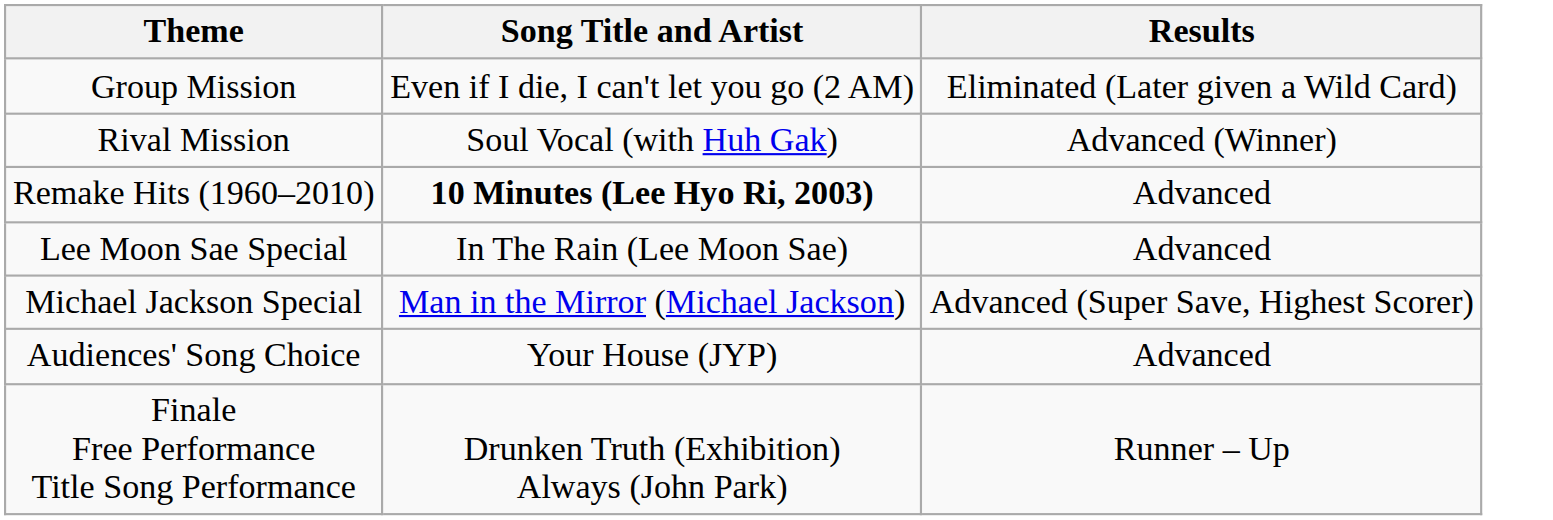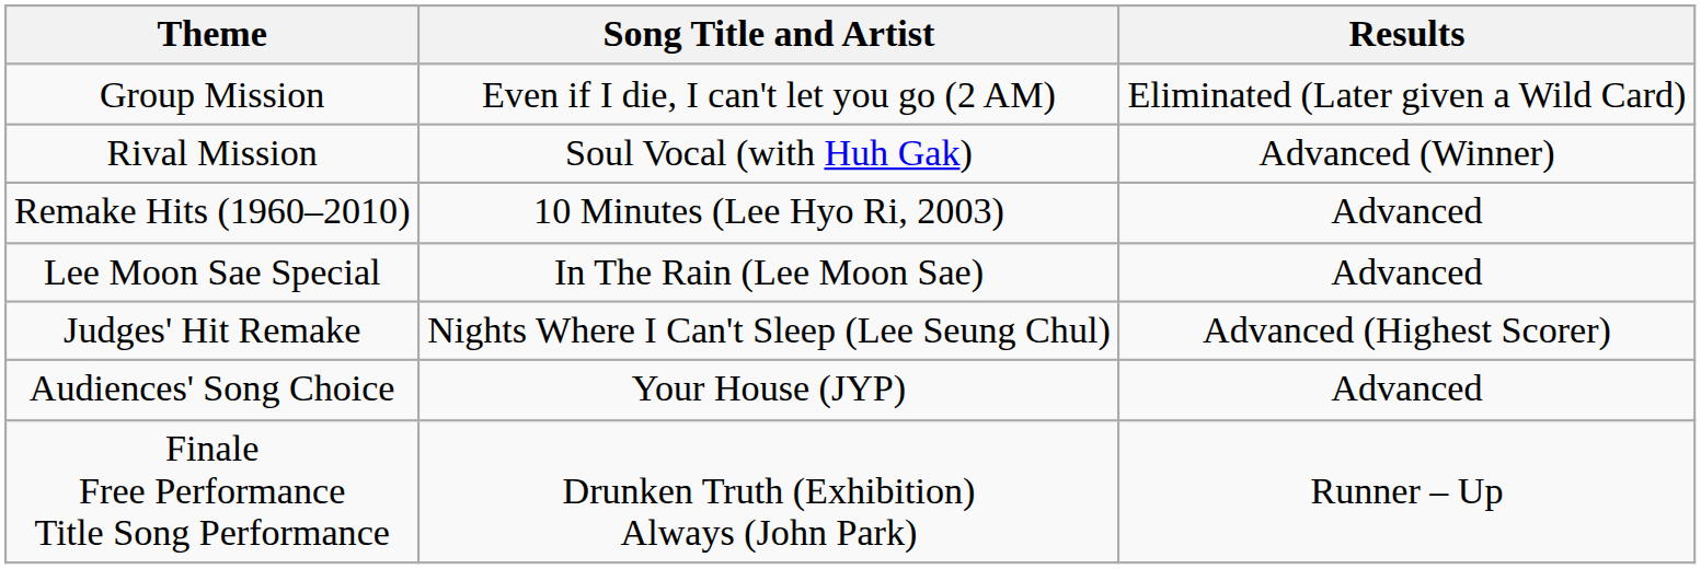Remake Hits (1960–2010) | Song Title and Artist: bold -> normal
- row: Michael Jackson Special | Man in the Mirror (Michael Jackson) | Advanced (Super Save, Highest Scorer)
+ row: Judges' Hit Remake | Nights Where I Can't Sleep (Lee Seung Chul) | Advanced (Highest Scorer)
